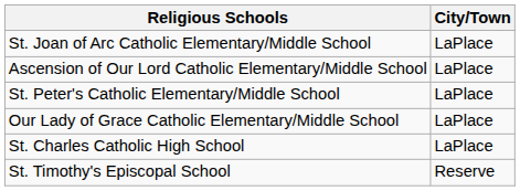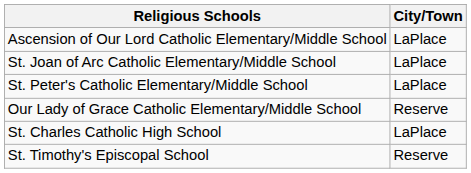rows swapped: Ascension of Our Lord Catholic Elementary/Middle School <-> St. Joan of Arc Catholic Elementary/Middle School
Our Lady of Grace Catholic Elementary/Middle School | City/Town: LaPlace -> Reserve
